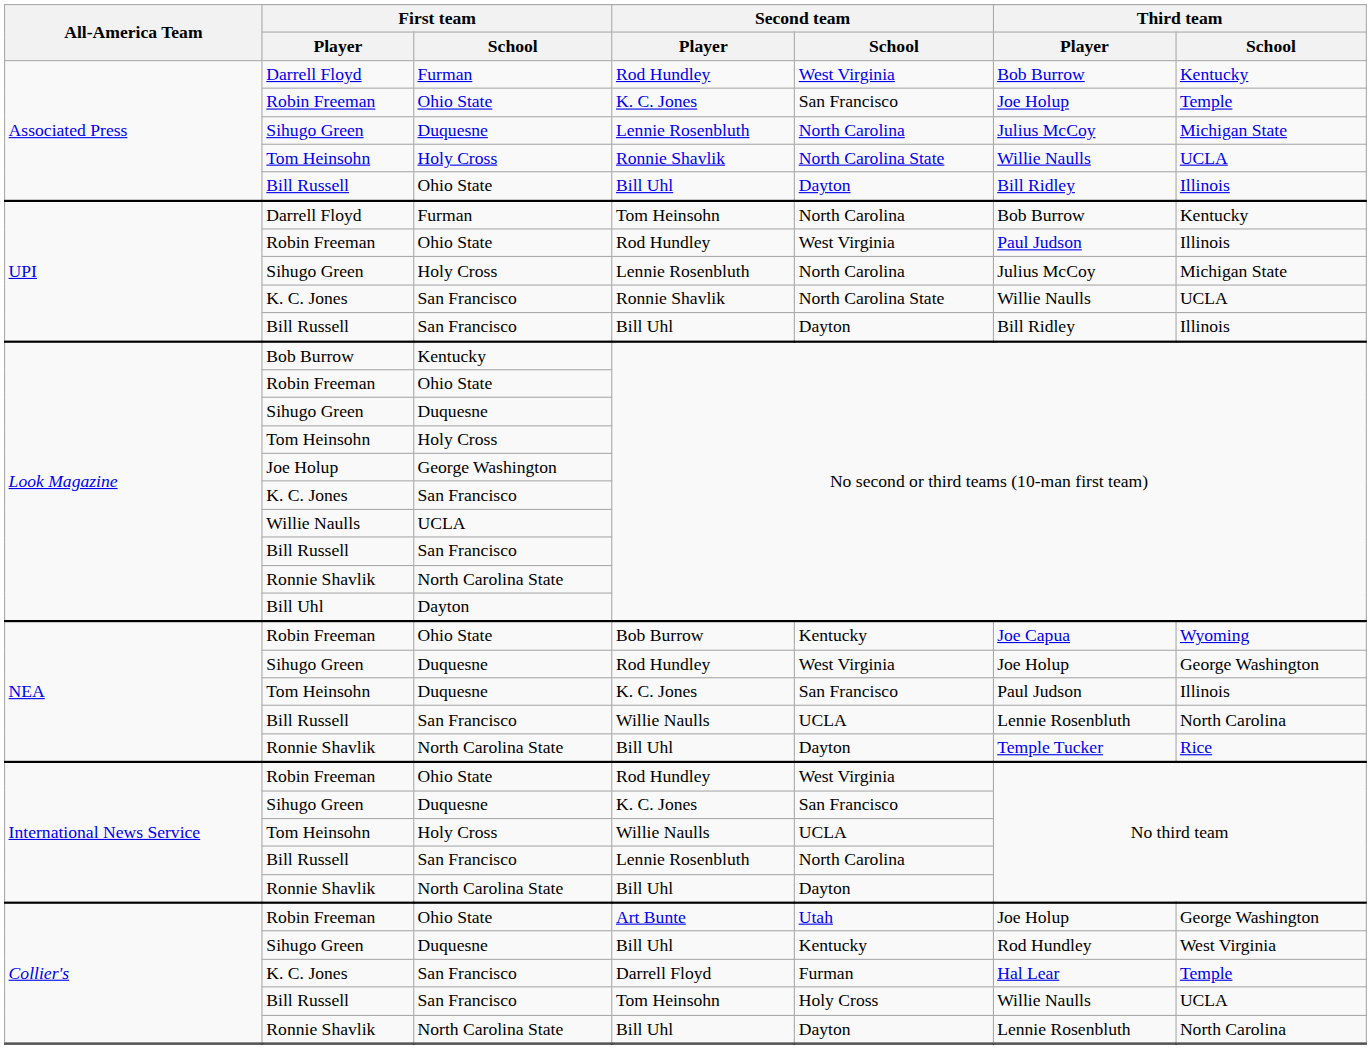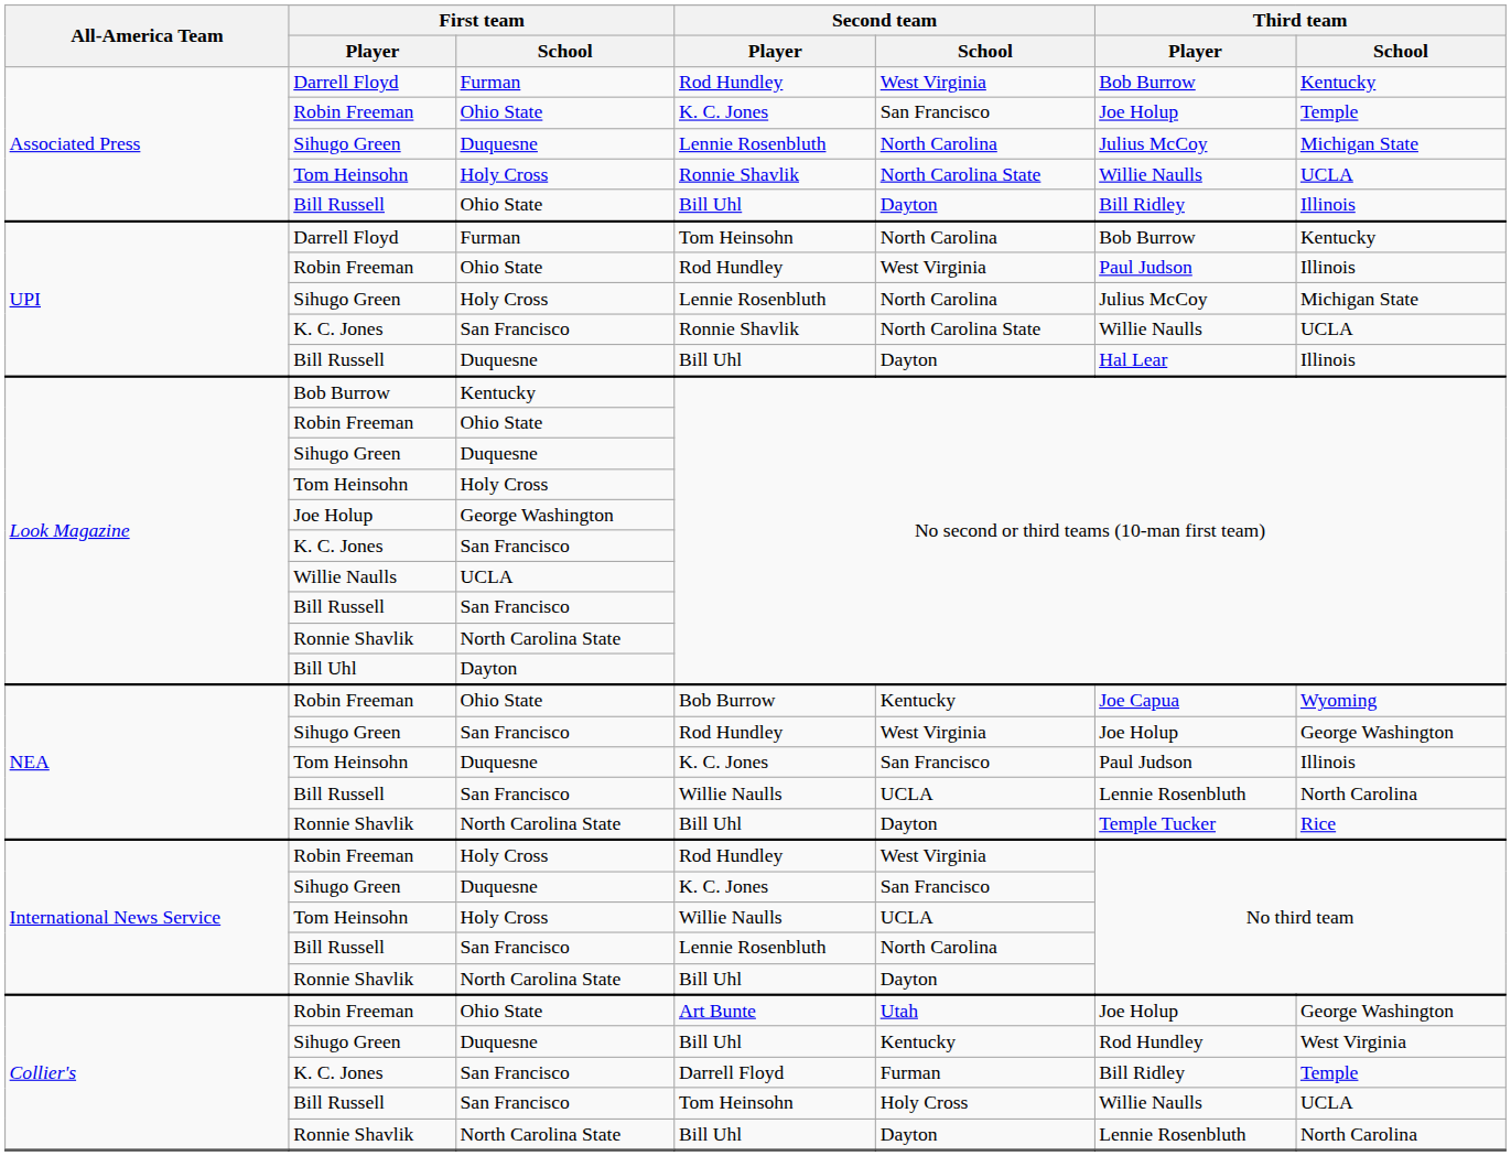UPI / Bill Russell | First team / School: San Francisco -> Duquesne
UPI / Bill Russell | Third team / Player: Bill Ridley -> Hal Lear
NEA / Sihugo Green | First team / School: Duquesne -> San Francisco
International News Service / Robin Freeman | First team / School: Ohio State -> Holy Cross
Collier's / K. C. Jones | Third team / Player: Hal Lear -> Bill Ridley
